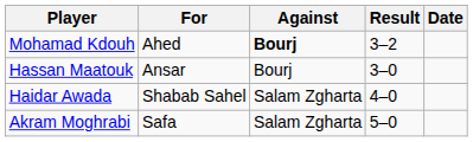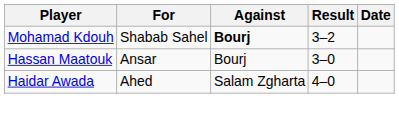Mohamad Kdouh | For: Ahed -> Shabab Sahel
Haidar Awada | For: Shabab Sahel -> Ahed
- row: Akram Moghrabi | Safa | Salam Zgharta | 5–0
